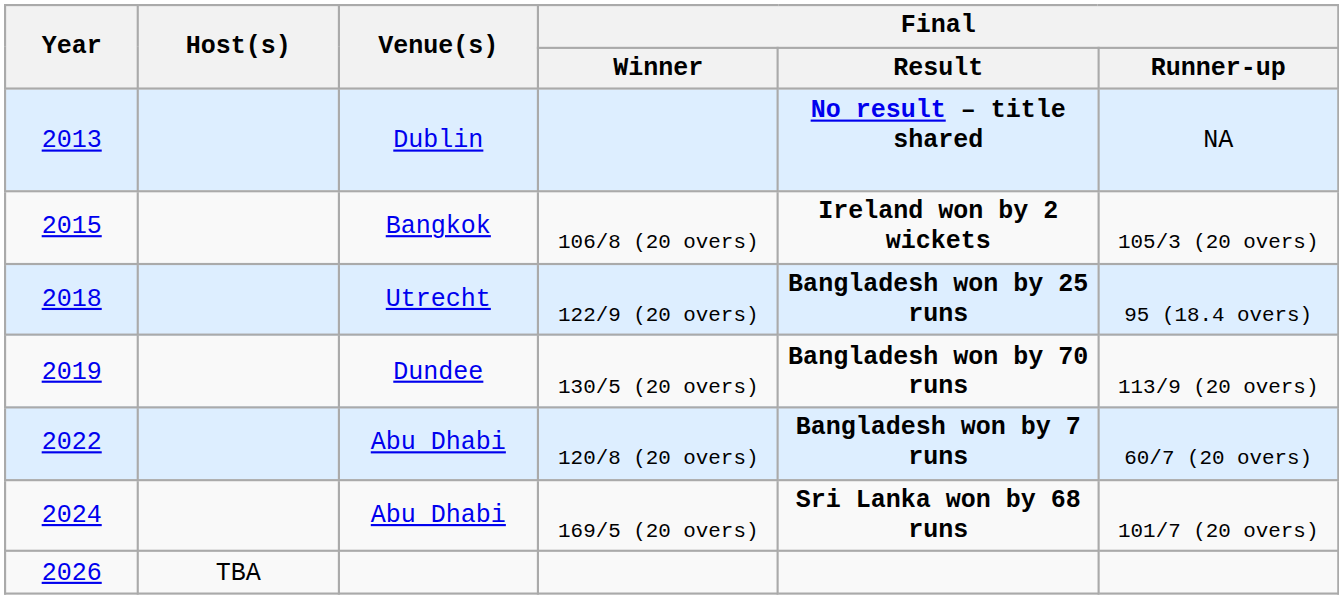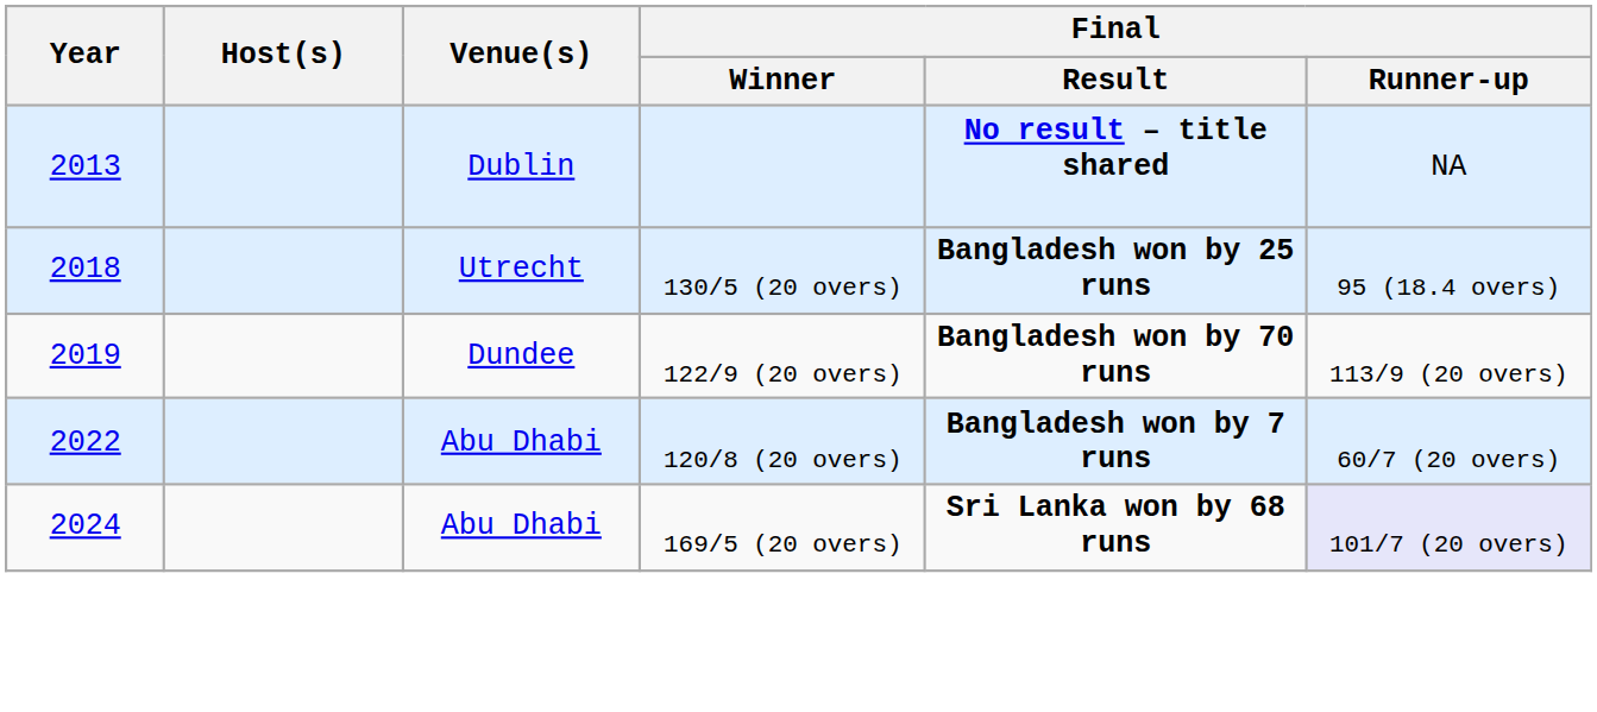- row: 2015 | Bangkok | 106/8 (20 overs) | Ireland won by 2 wickets | 105/3 (20 overs)
2018 | Final / Winner: 122/9 (20 overs) -> 130/5 (20 overs)
2019 | Final / Winner: 130/5 (20 overs) -> 122/9 (20 overs)
2024 | Final / Runner-up: no background -> lavender background
- row: 2026 | TBA
